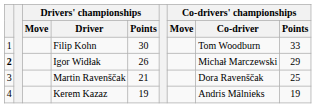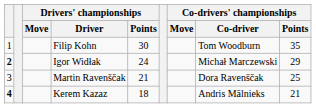Filip Kohn | Co-drivers' championships / Points: 33 -> 35
Igor Widłak | Drivers' championships / Points: 26 -> 24
Kerem Kazaz | column 1: normal -> bold
Kerem Kazaz | Drivers' championships / Points: 19 -> 18
Kerem Kazaz | Co-drivers' championships / Points: 19 -> 21
